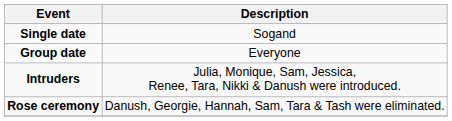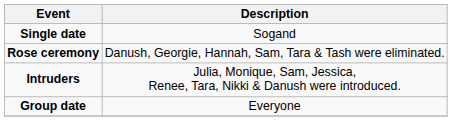rows swapped: Group date <-> Rose ceremony
